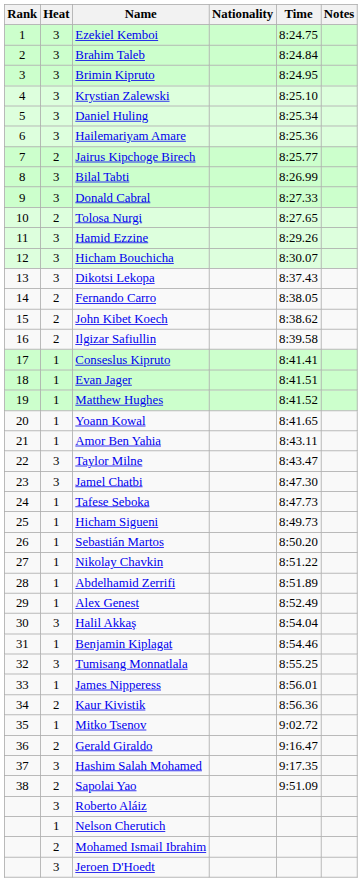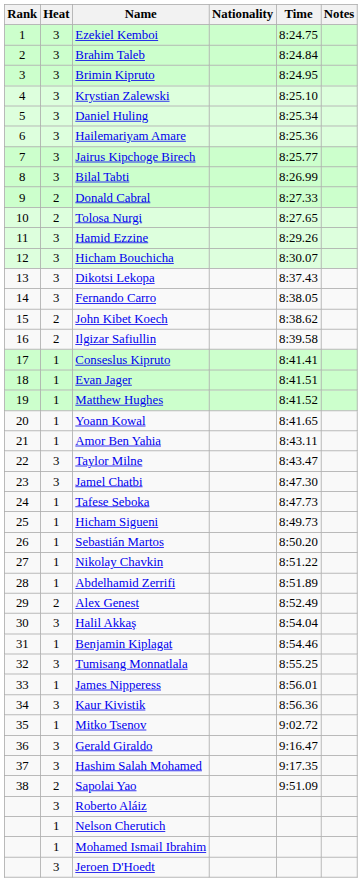Jairus Kipchoge Birech | Heat: 2 -> 3
Donald Cabral | Heat: 3 -> 2
Fernando Carro | Heat: 2 -> 3
Alex Genest | Heat: 1 -> 2
Kaur Kivistik | Heat: 2 -> 3
Gerald Giraldo | Heat: 2 -> 3
Mohamed Ismail Ibrahim | Heat: 2 -> 1
